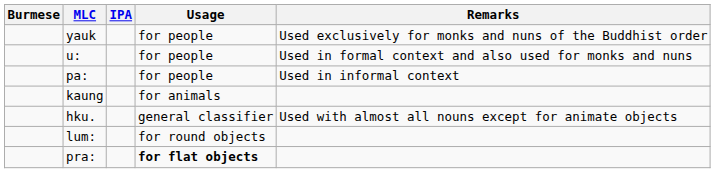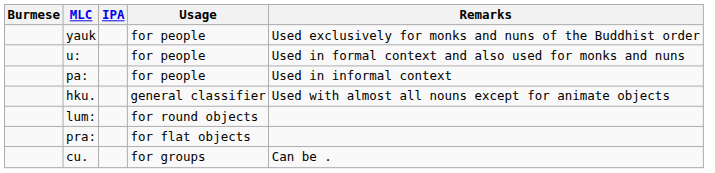- row: kaung | for animals
pra: | Usage: bold -> normal
+ row: cu. | for groups | Can be .
